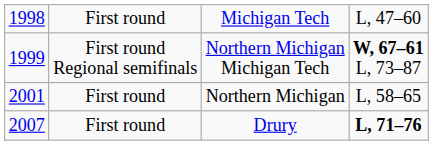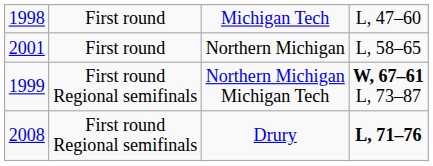rows swapped: Northern Michigan Michigan Tech <-> Northern Michigan
Drury | column 1: 2007 -> 2008
Drury | column 2: First round -> First round Regional semifinals
